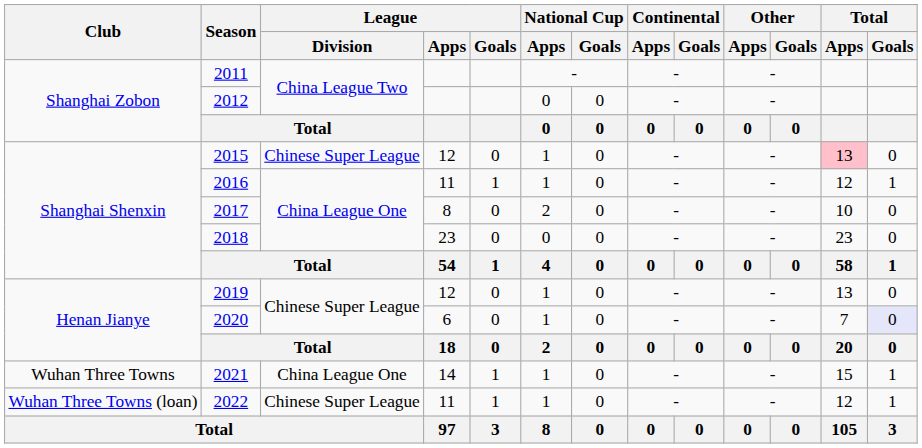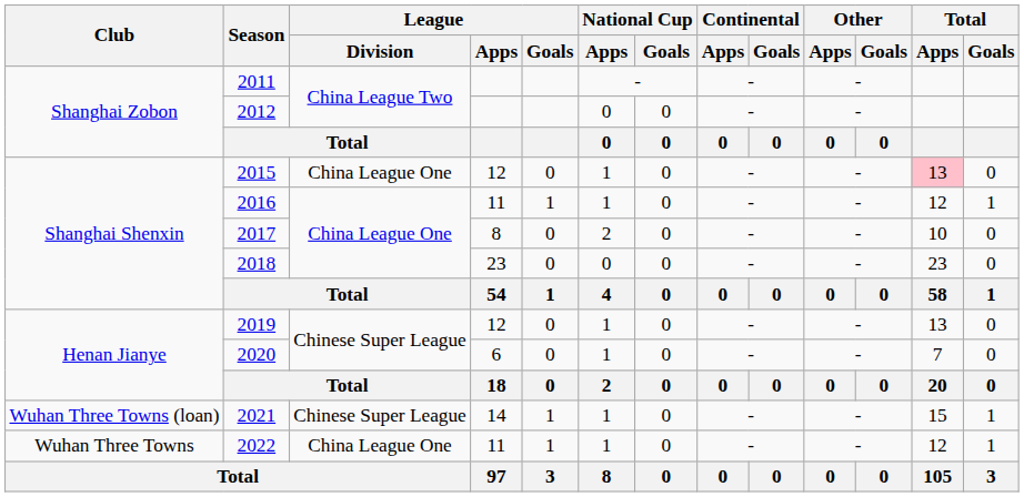2015 | League / Division: Chinese Super League -> China League One
2020 | Total / Goals: lavender background -> no background
2021 | Club: Wuhan Three Towns -> Wuhan Three Towns (loan)
2021 | League / Division: China League One -> Chinese Super League
2022 | Club: Wuhan Three Towns (loan) -> Wuhan Three Towns
2022 | League / Division: Chinese Super League -> China League One
